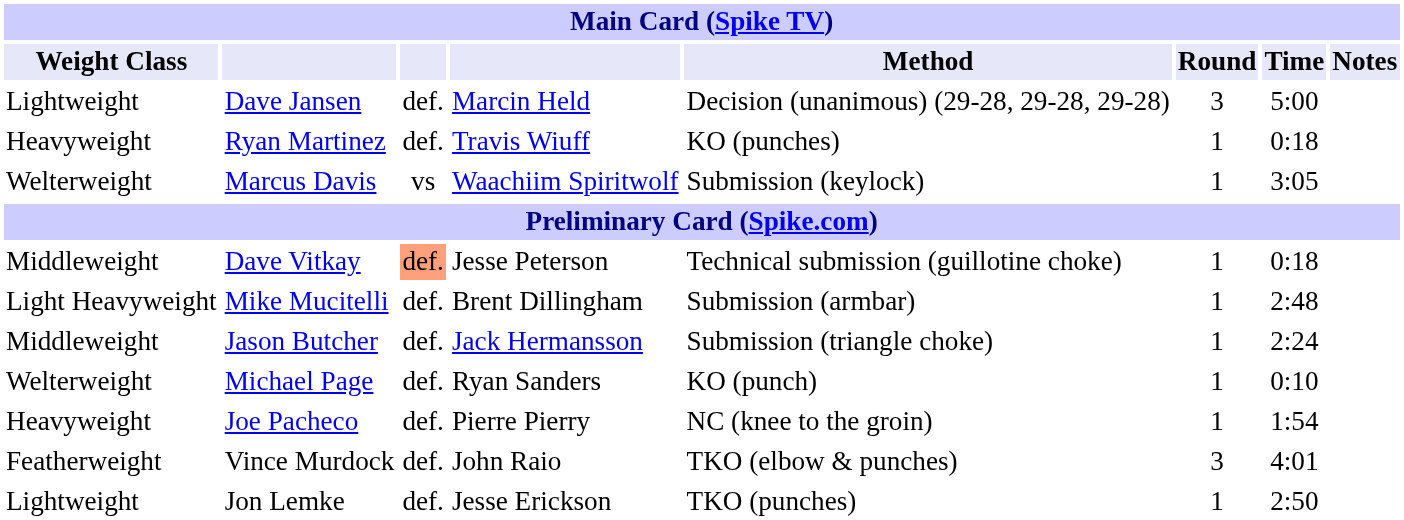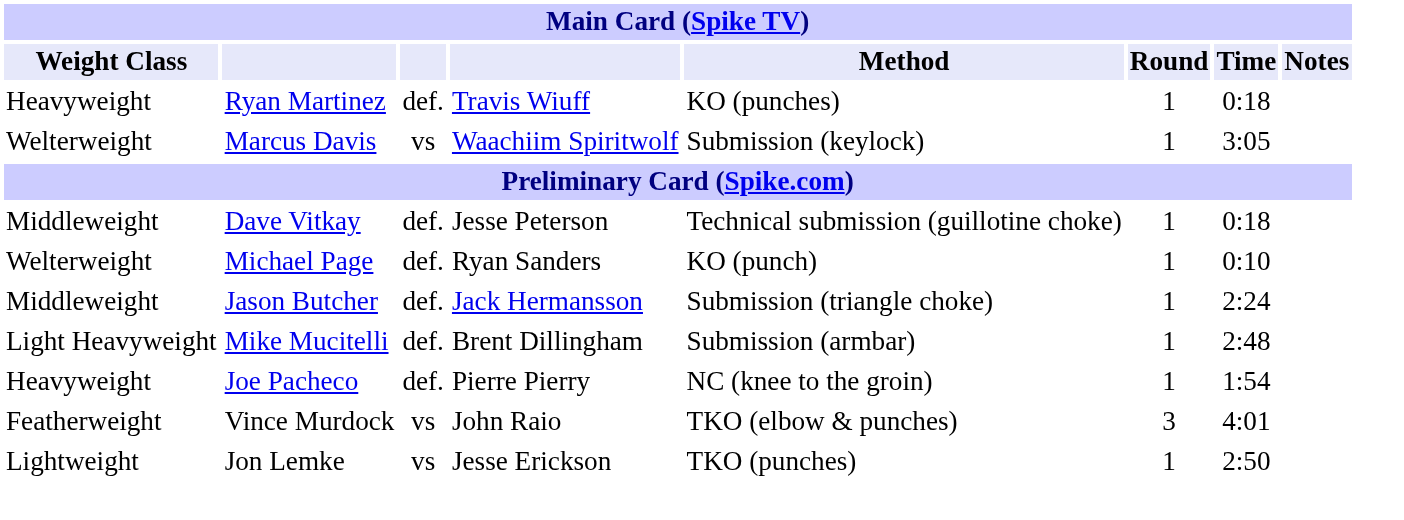- row: Lightweight | Dave Jansen | def. | Marcin Held | Decision (unanimous) (29-28, 29-28, 29-28) | 3 | 5:00
Dave Vitkay | column 3: lightsalmon background -> no background
rows swapped: Michael Page <-> Mike Mucitelli
Vince Murdock | column 3: def. -> vs
Jon Lemke | column 3: def. -> vs
